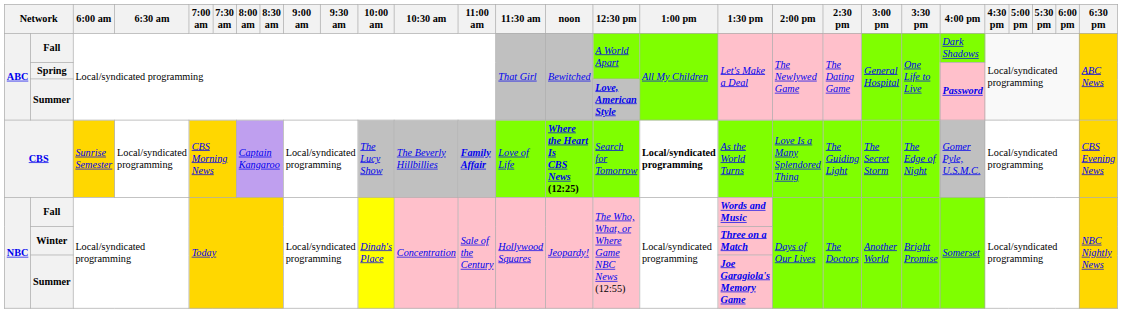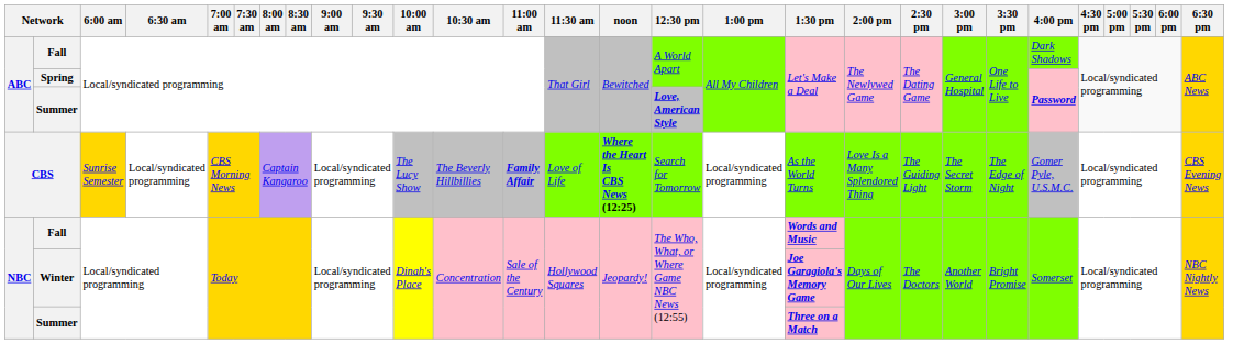CBS | 1:00 pm: bold -> normal
Winter | 1:30 pm: Three on a Match -> Joe Garagiola's Memory Game
NBC / Summer | 1:30 pm: Joe Garagiola's Memory Game -> Three on a Match
